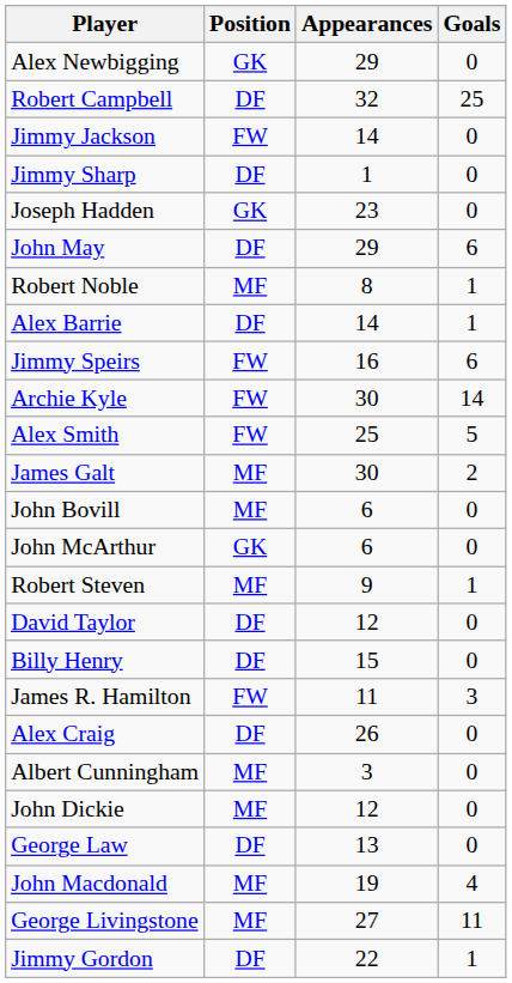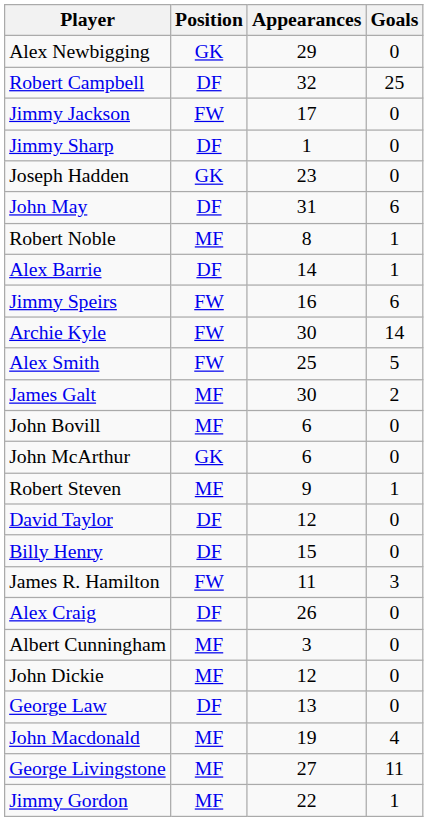Jimmy Jackson | Appearances: 14 -> 17
John May | Appearances: 29 -> 31
Jimmy Gordon | Position: DF -> MF
